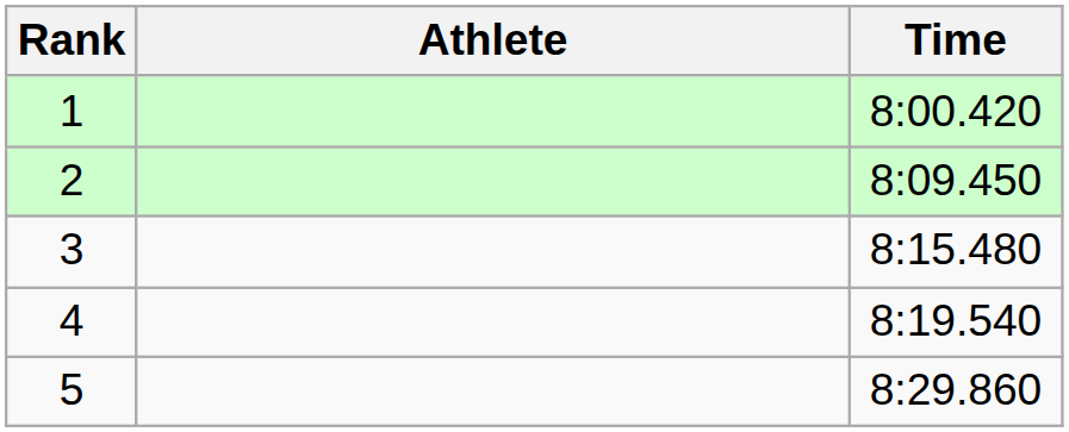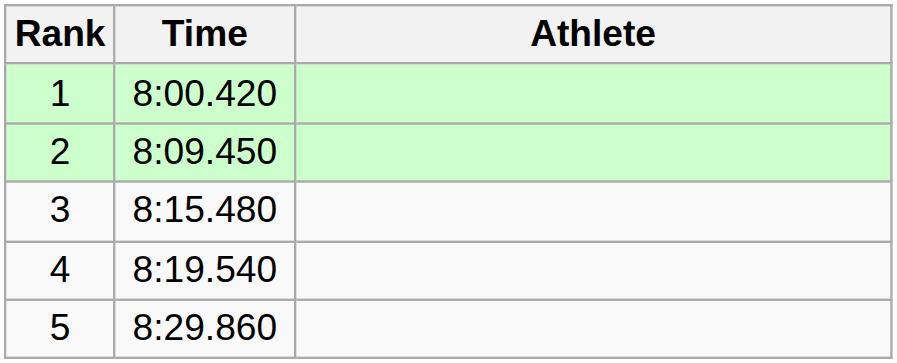columns swapped: Athlete <-> Time
